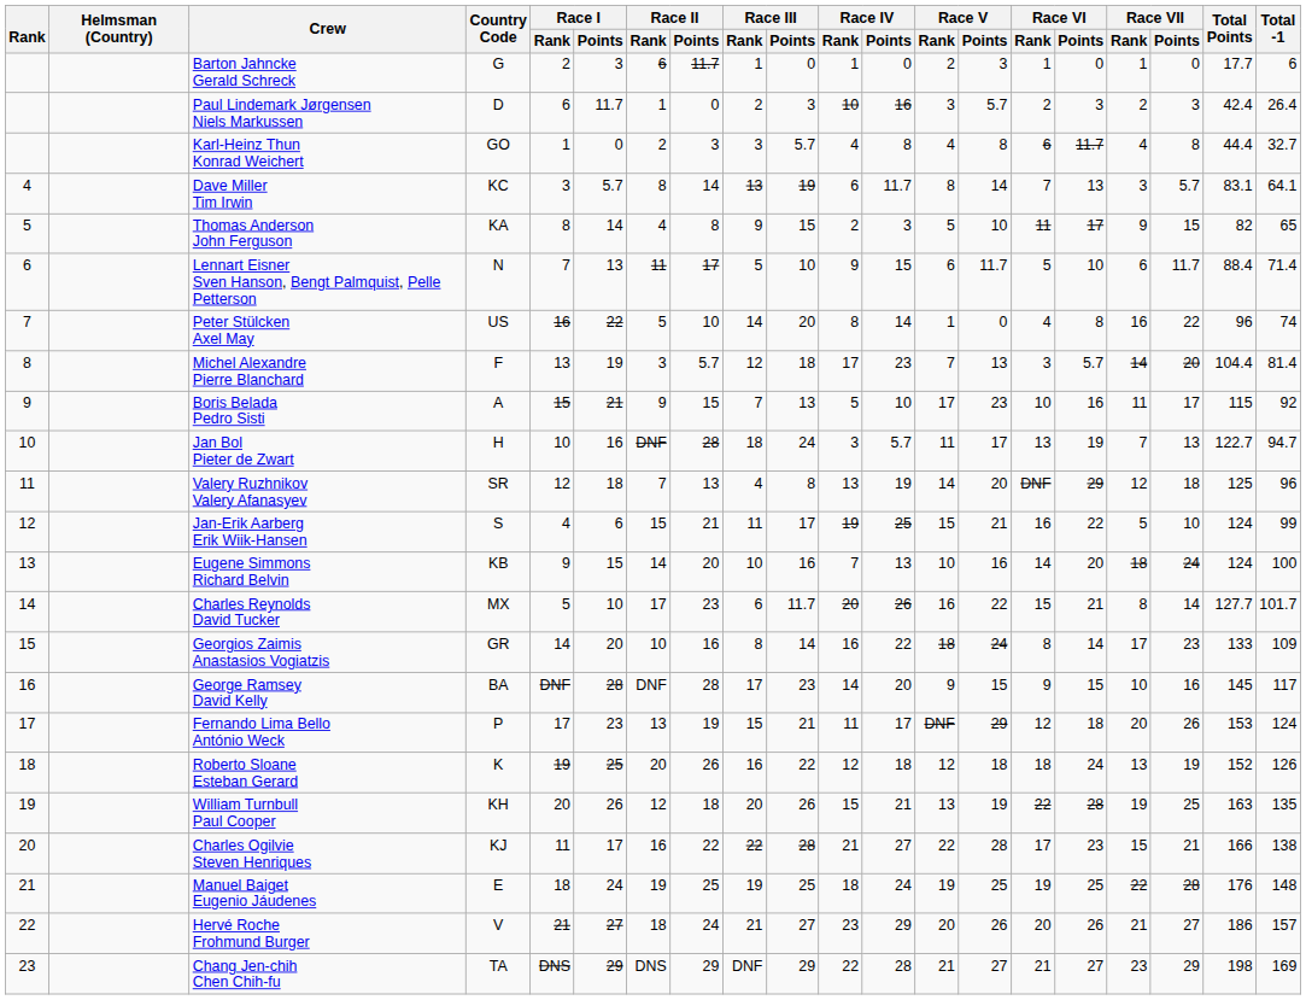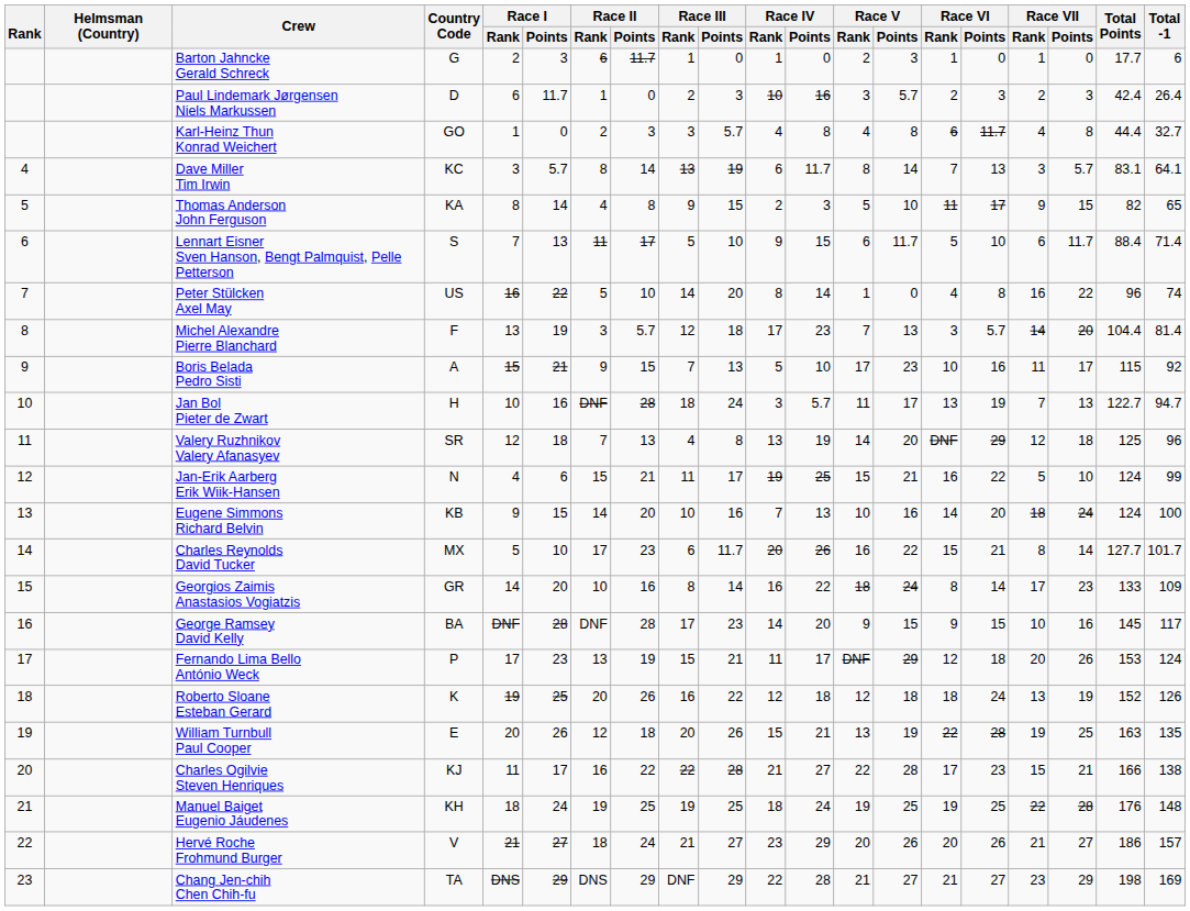Lennart Eisner Sven Hanson, Bengt Palmquist, Pelle Petterson | Country Code: N -> S
Jan-Erik Aarberg Erik Wiik-Hansen | Country Code: S -> N
William Turnbull Paul Cooper | Country Code: KH -> E
Manuel Baiget Eugenio Jáudenes | Country Code: E -> KH
